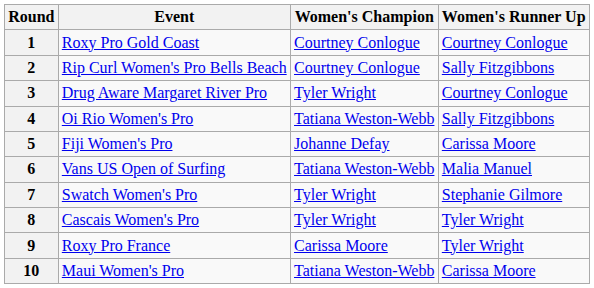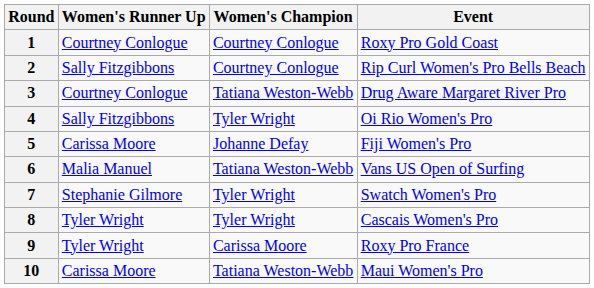columns swapped: Event <-> Women's Runner Up
3 | Women's Champion: Tyler Wright -> Tatiana Weston-Webb
4 | Women's Champion: Tatiana Weston-Webb -> Tyler Wright
